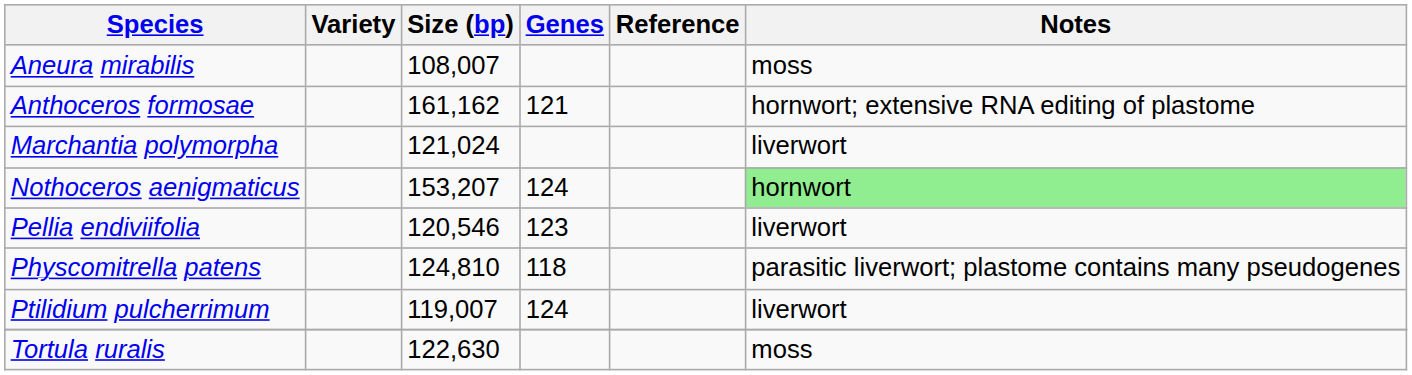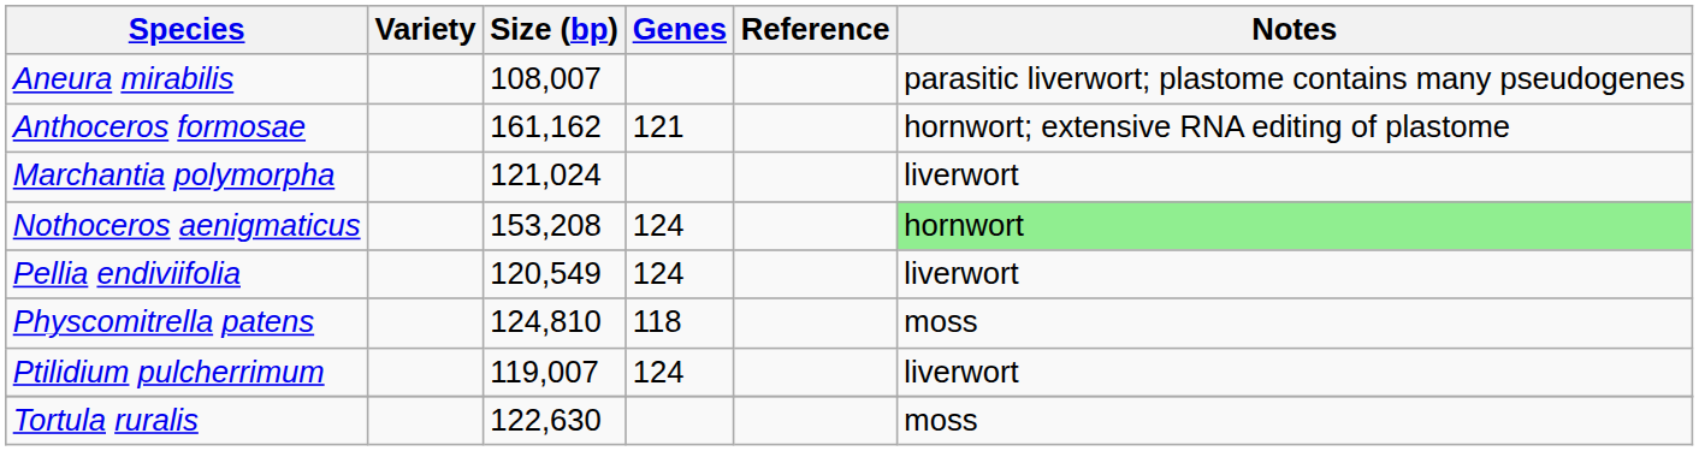Aneura mirabilis | Notes: moss -> parasitic liverwort; plastome contains many pseudogenes
Nothoceros aenigmaticus | Size (bp): 153,207 -> 153,208
Pellia endiviifolia | Size (bp): 120,546 -> 120,549
Pellia endiviifolia | Genes: 123 -> 124
Physcomitrella patens | Notes: parasitic liverwort; plastome contains many pseudogenes -> moss
